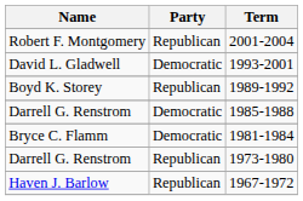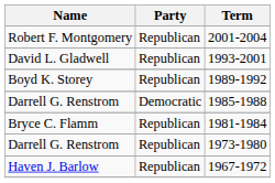1993-2001 | Party: Democratic -> Republican
1981-1984 | Party: Democratic -> Republican
